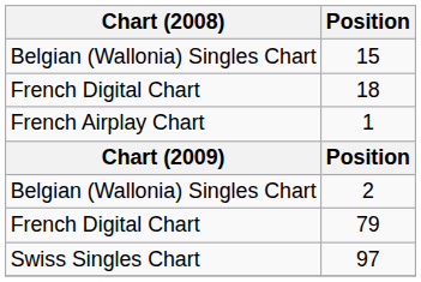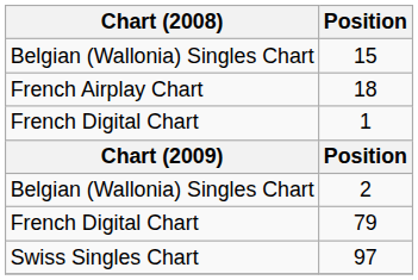18 | Chart (2008): French Digital Chart -> French Airplay Chart
1 | Chart (2008): French Airplay Chart -> French Digital Chart
